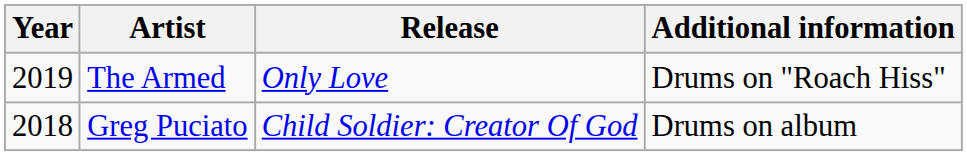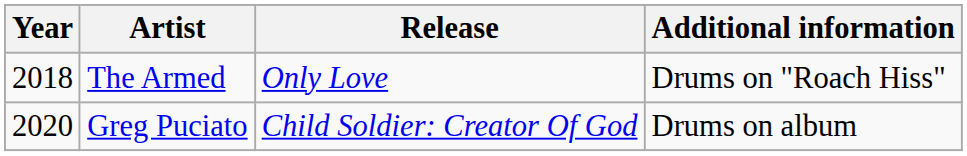The Armed | Year: 2019 -> 2018
Greg Puciato | Year: 2018 -> 2020
